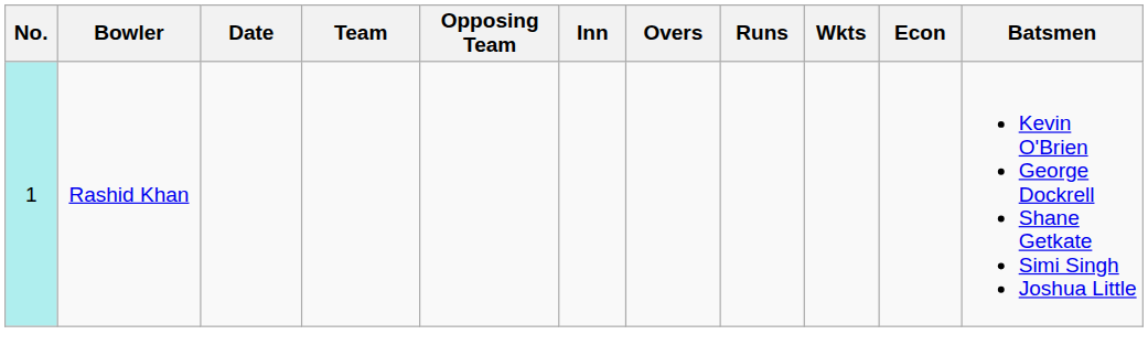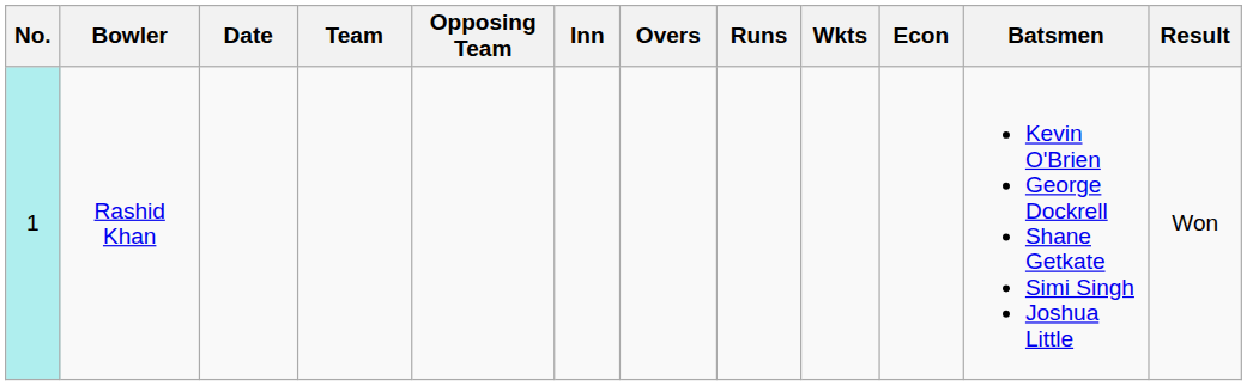+ column: Result | Won
